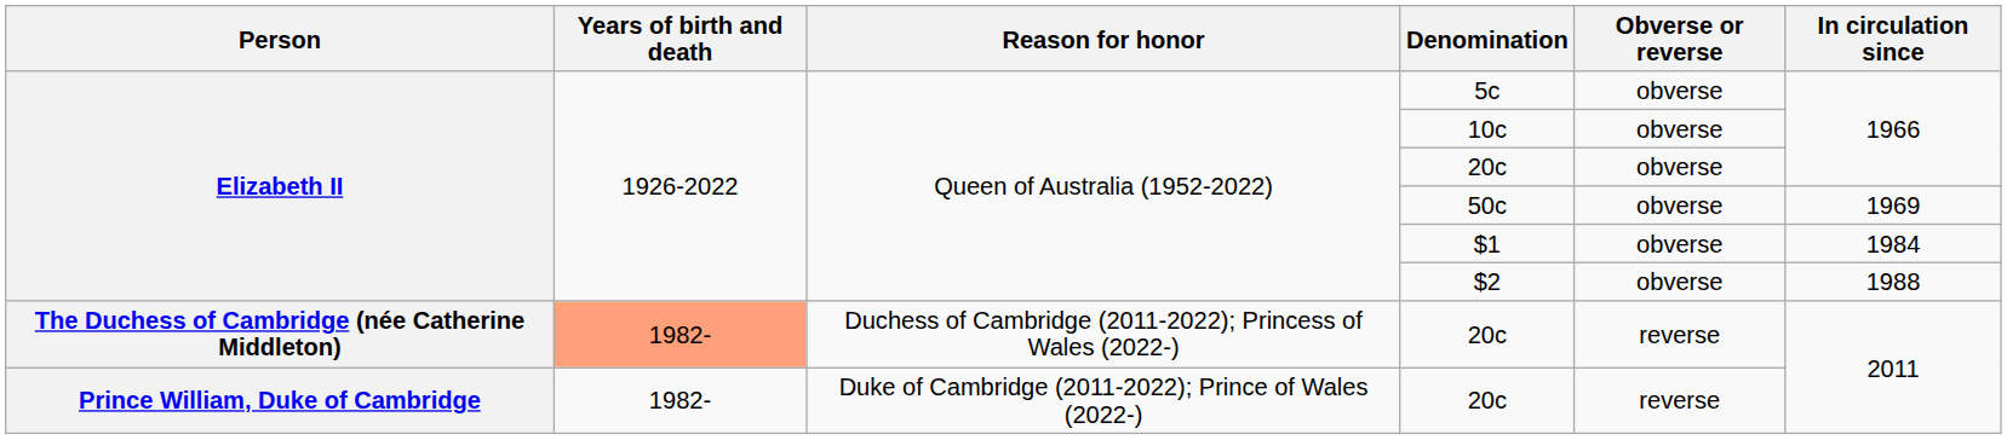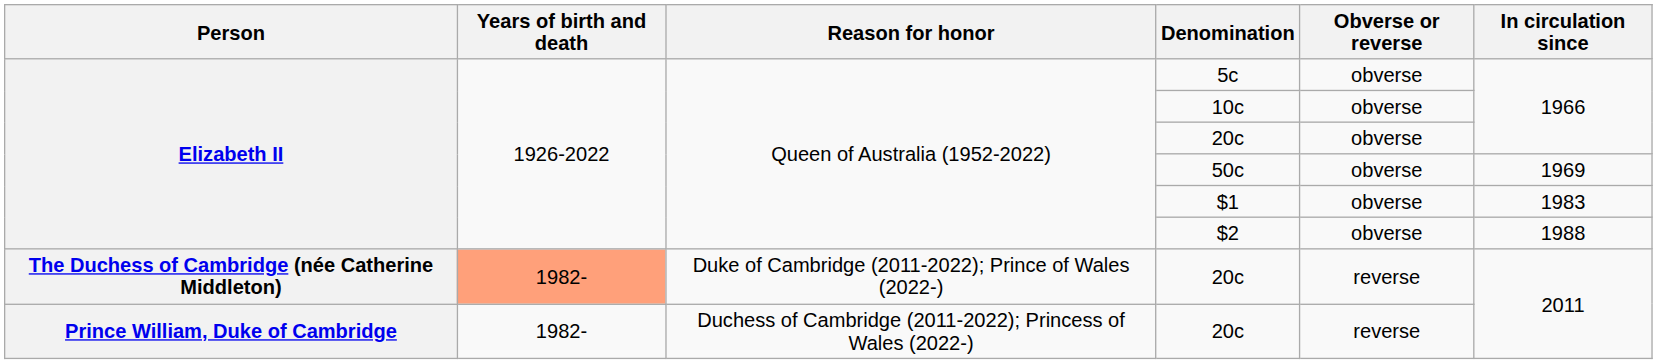$1 | In circulation since: 1984 -> 1983
The Duchess of Cambridge (née Catherine Middleton) / 20c | Reason for honor: Duchess of Cambridge (2011-2022); Princess of Wales (2022-) -> Duke of Cambridge (2011-2022); Prince of Wales (2022-)
Prince William, Duke of Cambridge / 20c | Reason for honor: Duke of Cambridge (2011-2022); Prince of Wales (2022-) -> Duchess of Cambridge (2011-2022); Princess of Wales (2022-)
